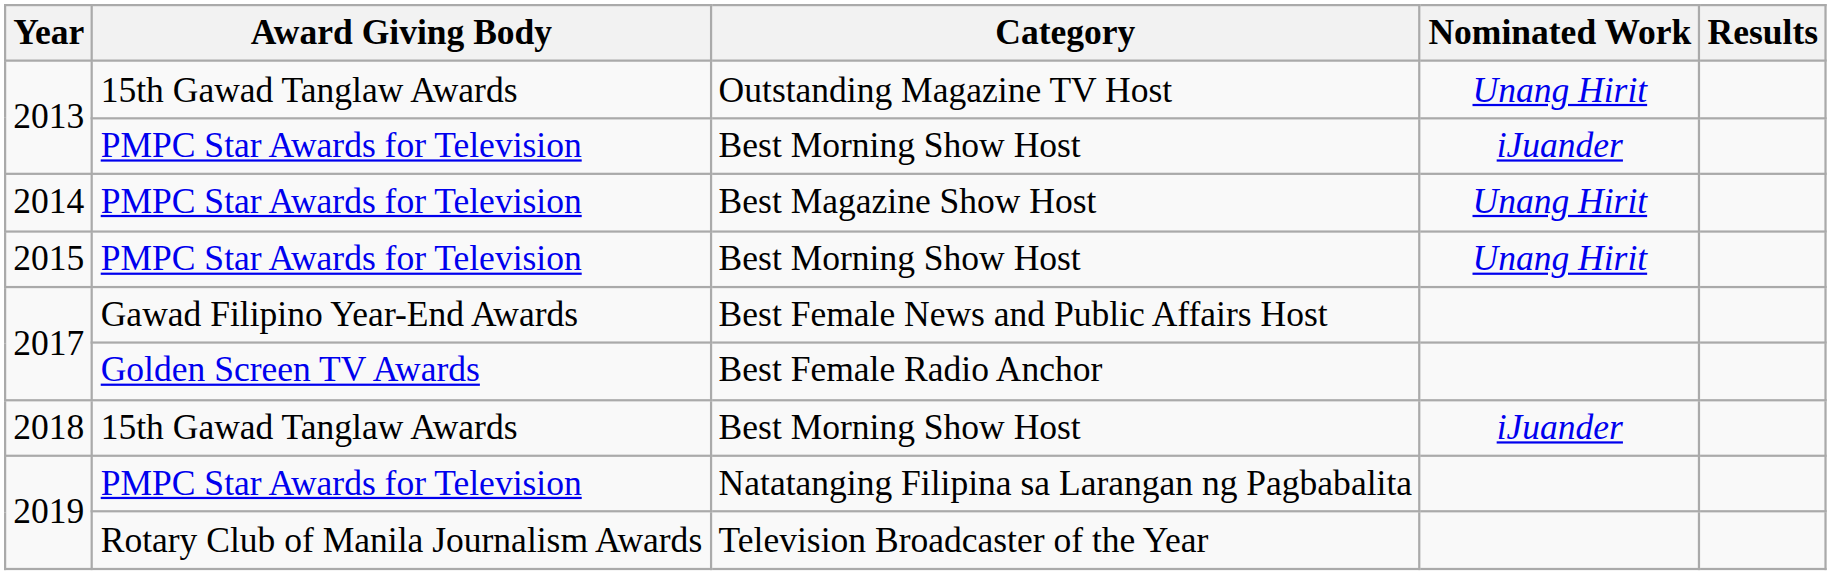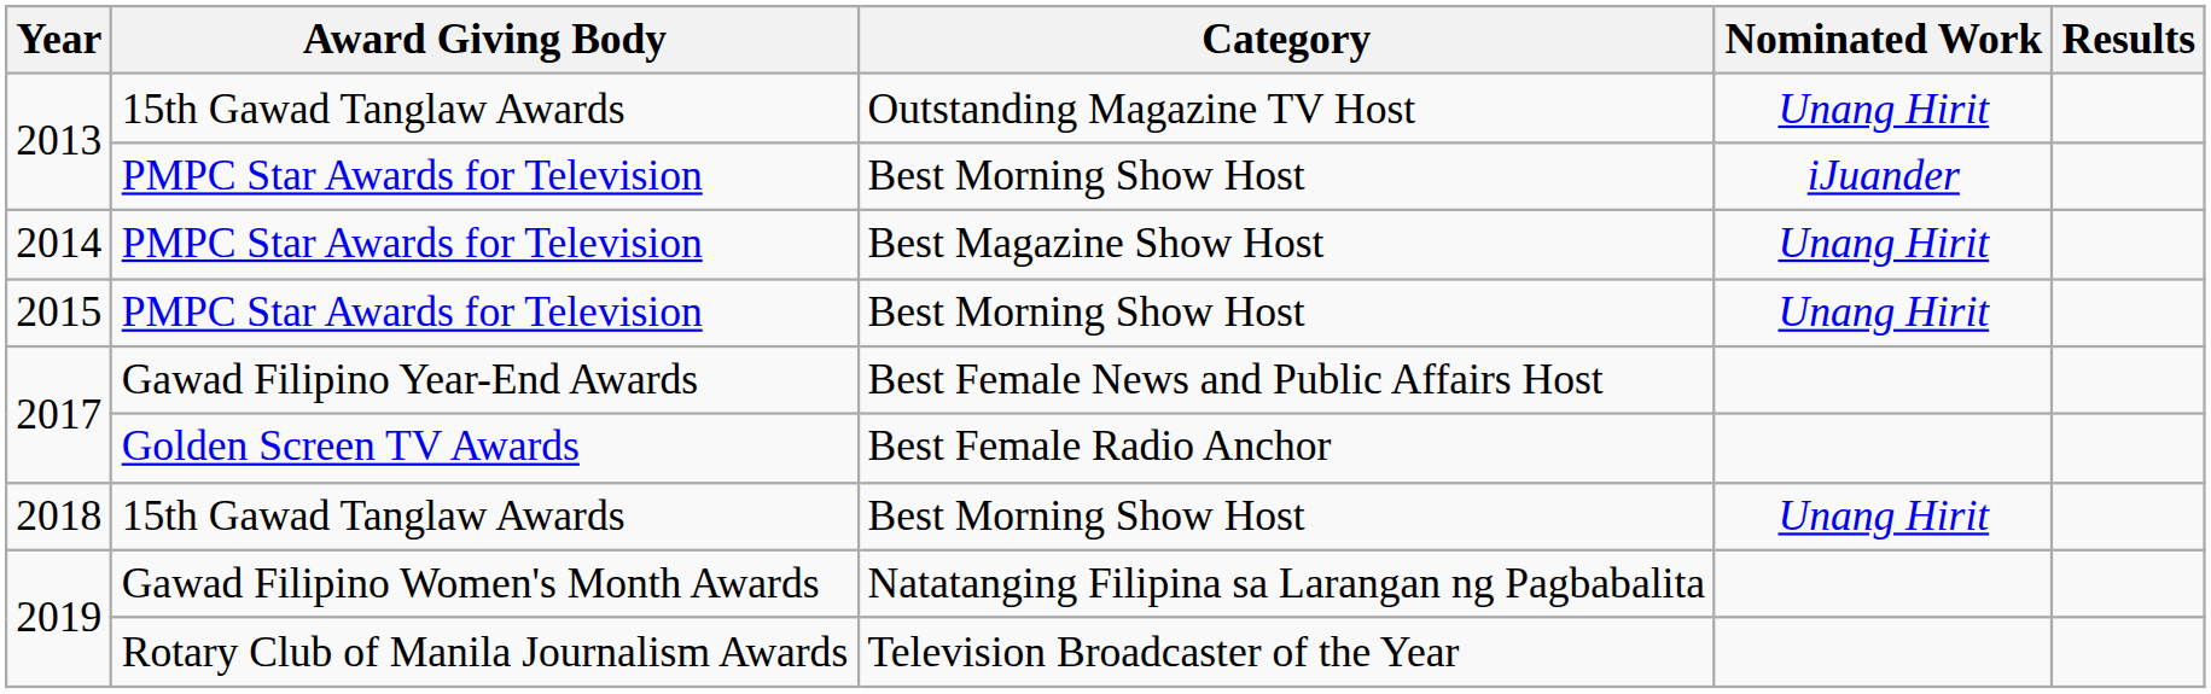2018 / Best Morning Show Host | Nominated Work: iJuander -> Unang Hirit
Natatanging Filipina sa Larangan ng Pagbabalita | Award Giving Body: PMPC Star Awards for Television -> Gawad Filipino Women's Month Awards
